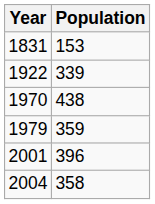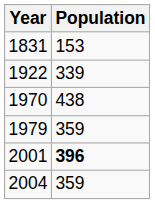2001 | Population: normal -> bold
2004 | Population: 358 -> 359
